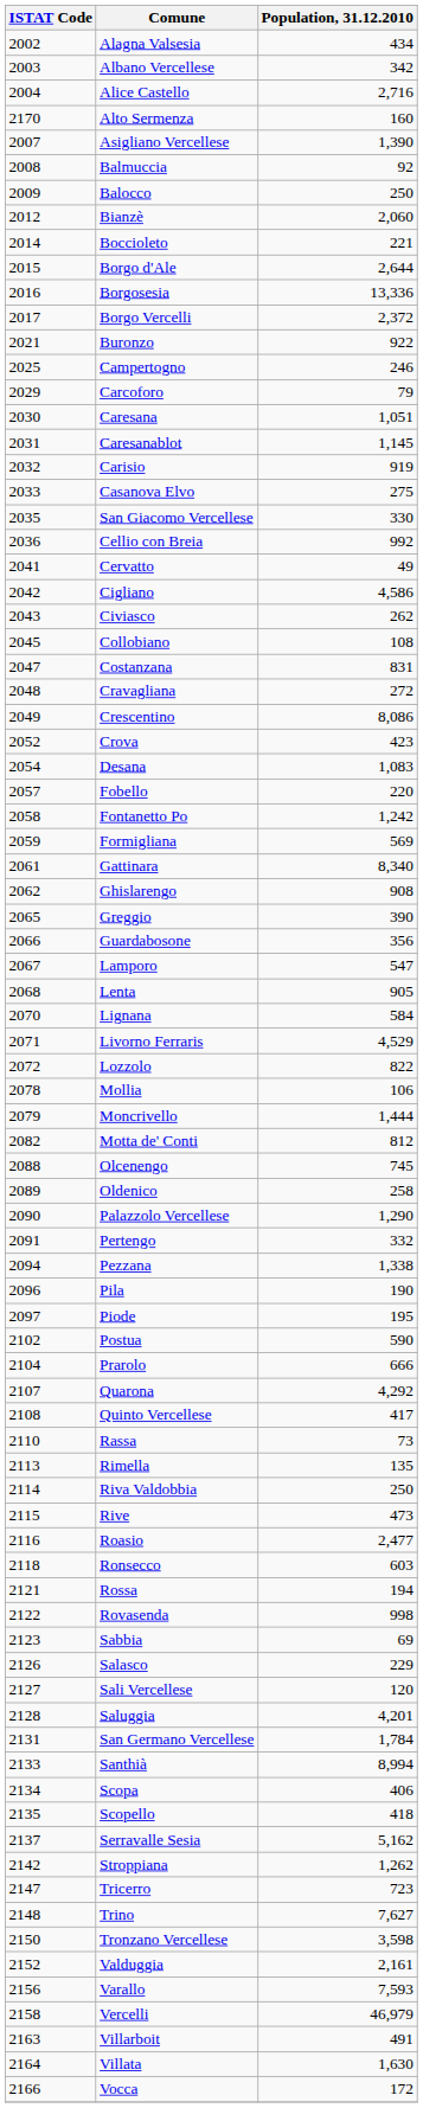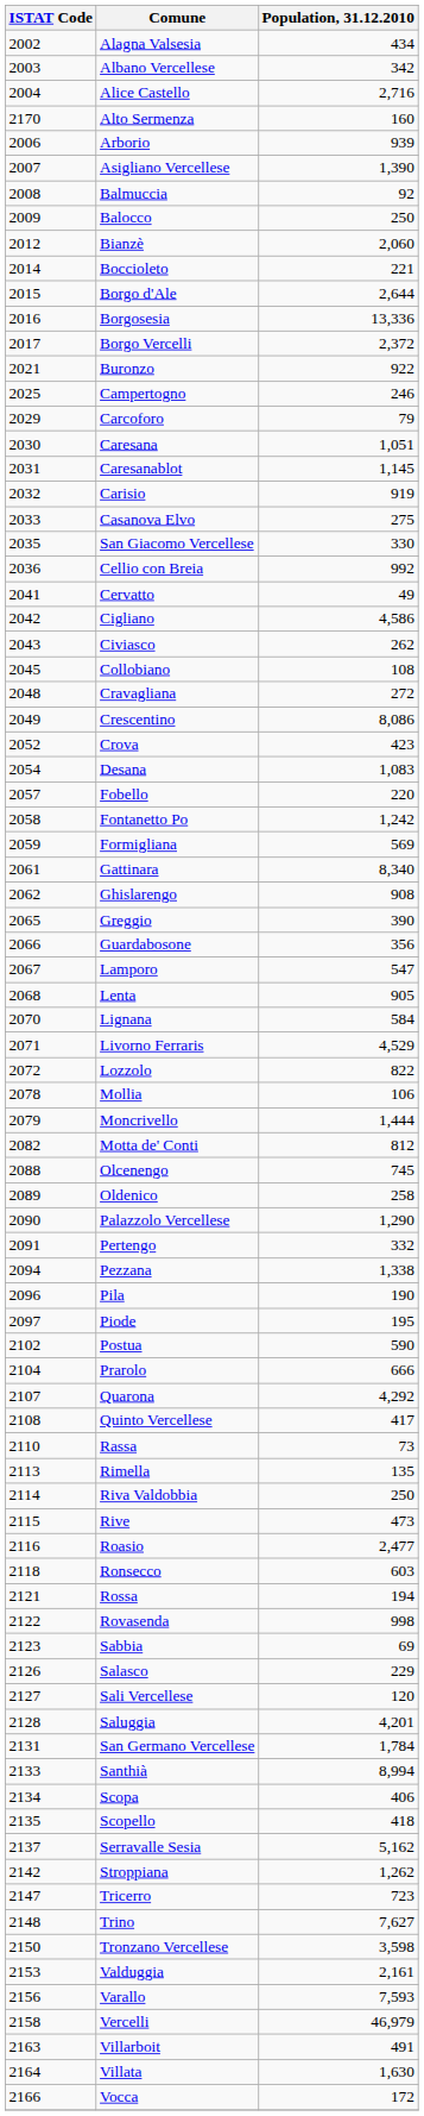+ row: 2006 | Arborio | 939
- row: 2047 | Costanzana | 831
Valduggia | ISTAT Code: 2152 -> 2153
